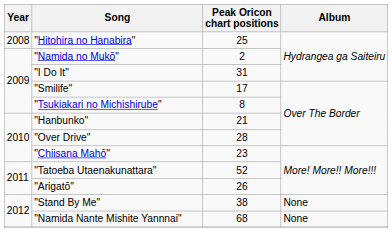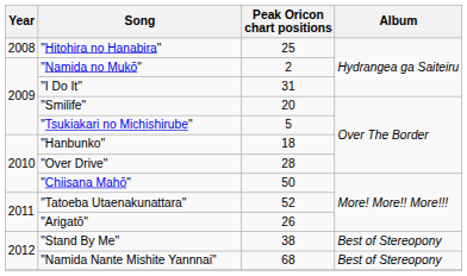"Smilife" | Peak Oricon chart positions: 17 -> 20
"Tsukiakari no Michishirube" | Peak Oricon chart positions: 8 -> 5
"Hanbunko" | Peak Oricon chart positions: 21 -> 18
"Chiisana Mahō" | Peak Oricon chart positions: 23 -> 50
"Stand By Me" | Album: None -> Best of Stereopony
"Namida Nante Mishite Yannnai" | Album: None -> Best of Stereopony
